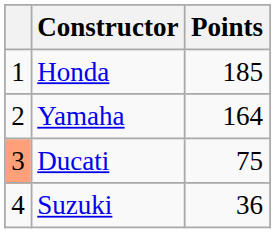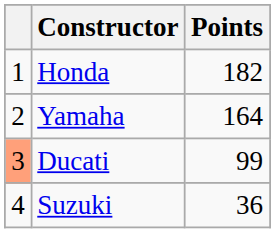Honda | Points: 185 -> 182
Ducati | Points: 75 -> 99
